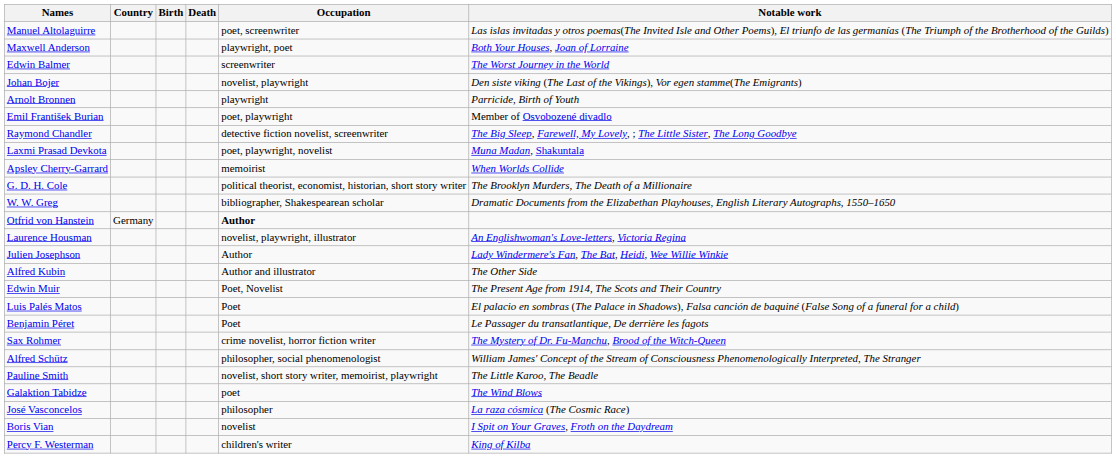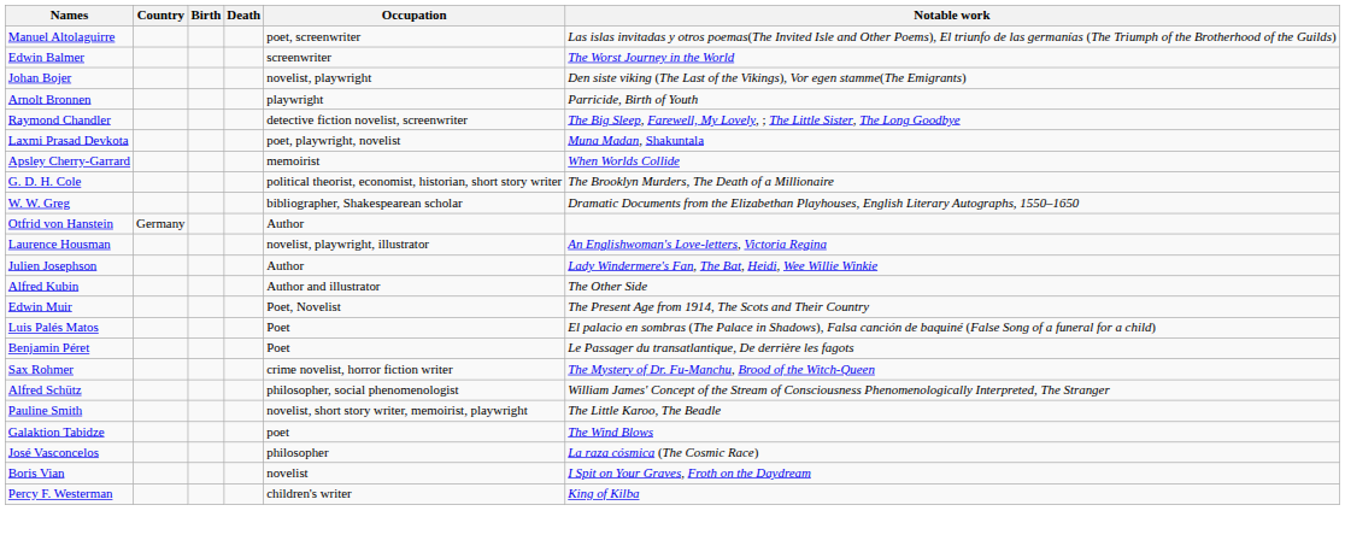- row: Maxwell Anderson | playwright, poet | Both Your Houses, Joan of Lorraine
- row: Emil František Burian | poet, playwright | Member of Osvobozené divadlo
Otfrid von Hanstein | Occupation: bold -> normal
